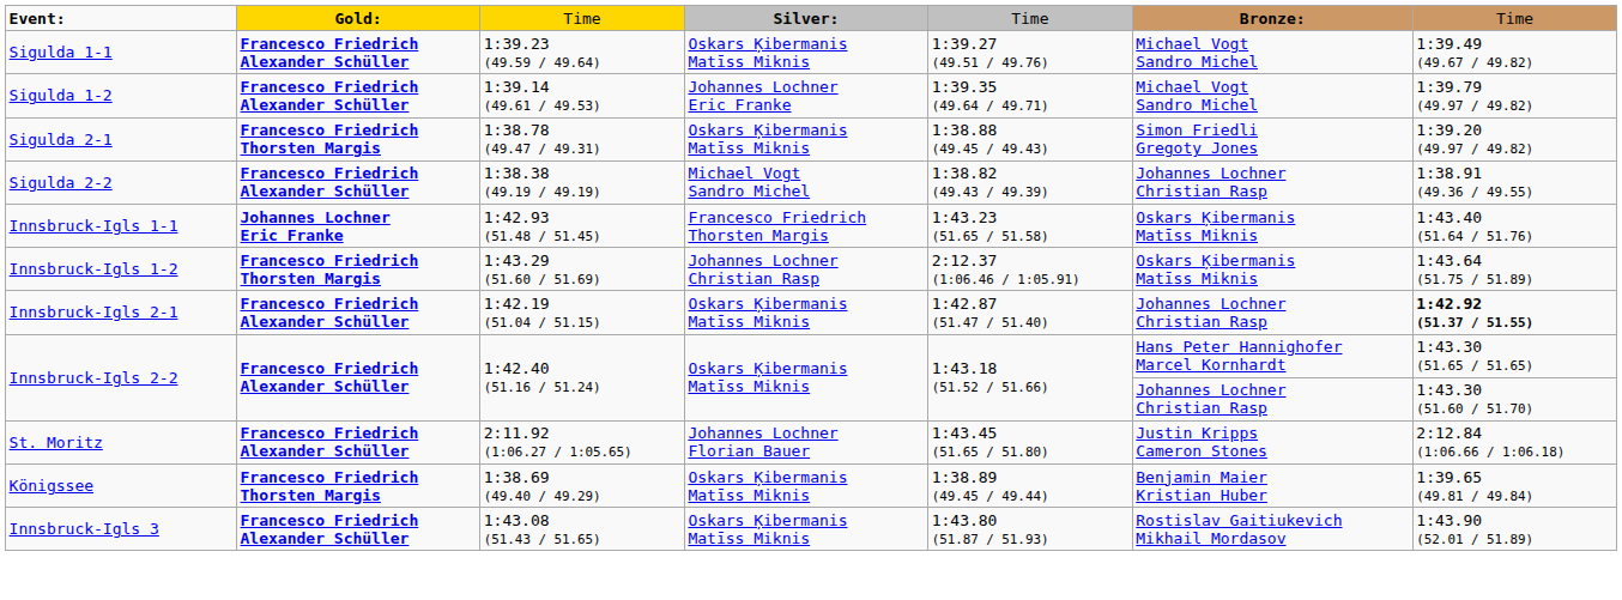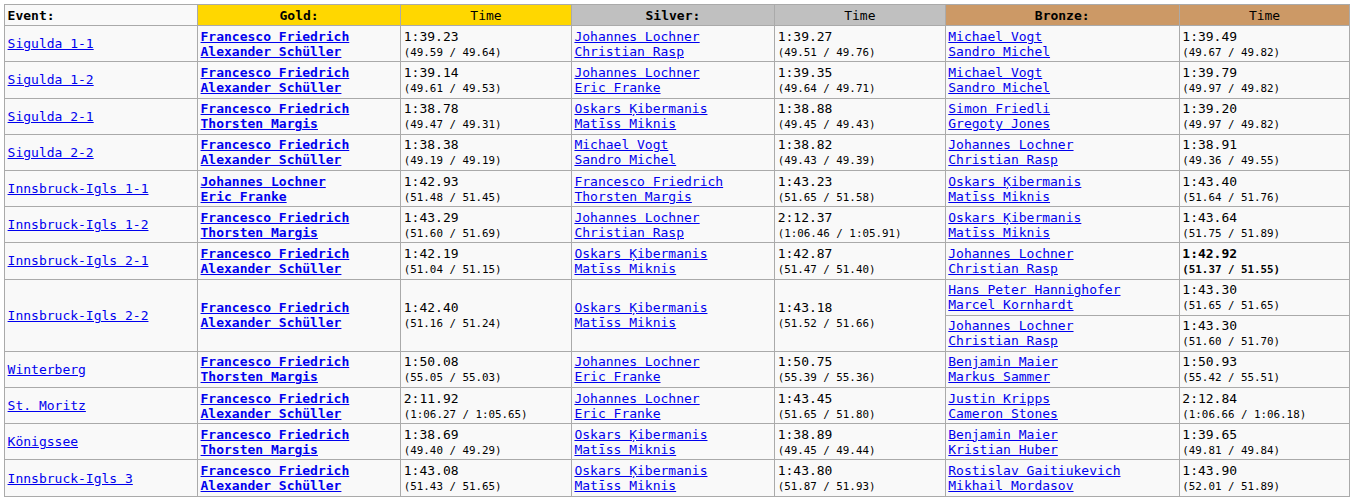Sigulda 1-1 | column 4: Oskars Ķibermanis Matīss Miknis -> Johannes Lochner Christian Rasp
+ row: Winterberg | Francesco Friedrich Thorsten Margis | 1:50.08 (55.05 / 55.03) | Johannes Lochner Eric Franke | 1:50.75 (55.39 / 55.36) | Benjamin Maier Markus Sammer | 1:50.93 (55.42 / 55.51)
St. Moritz | column 4: Johannes Lochner Florian Bauer -> Johannes Lochner Eric Franke
